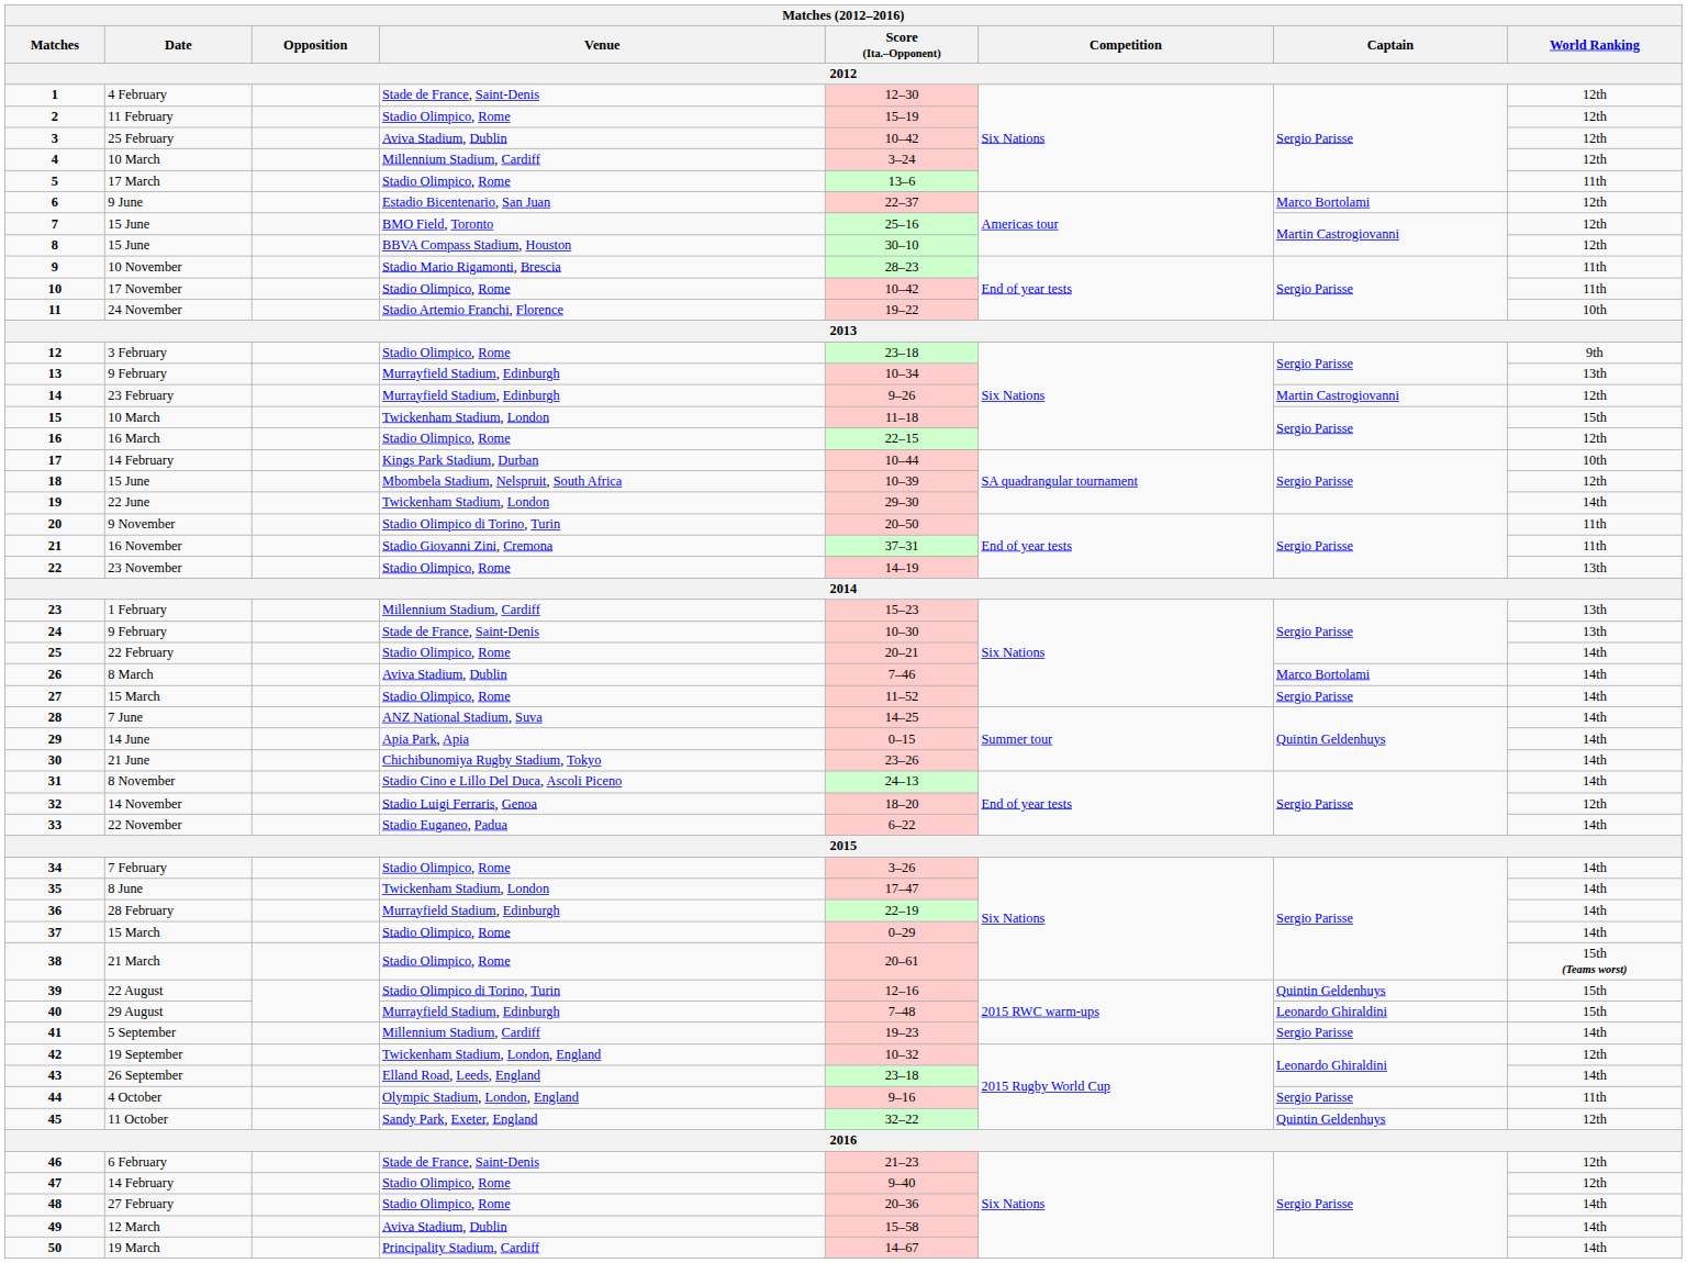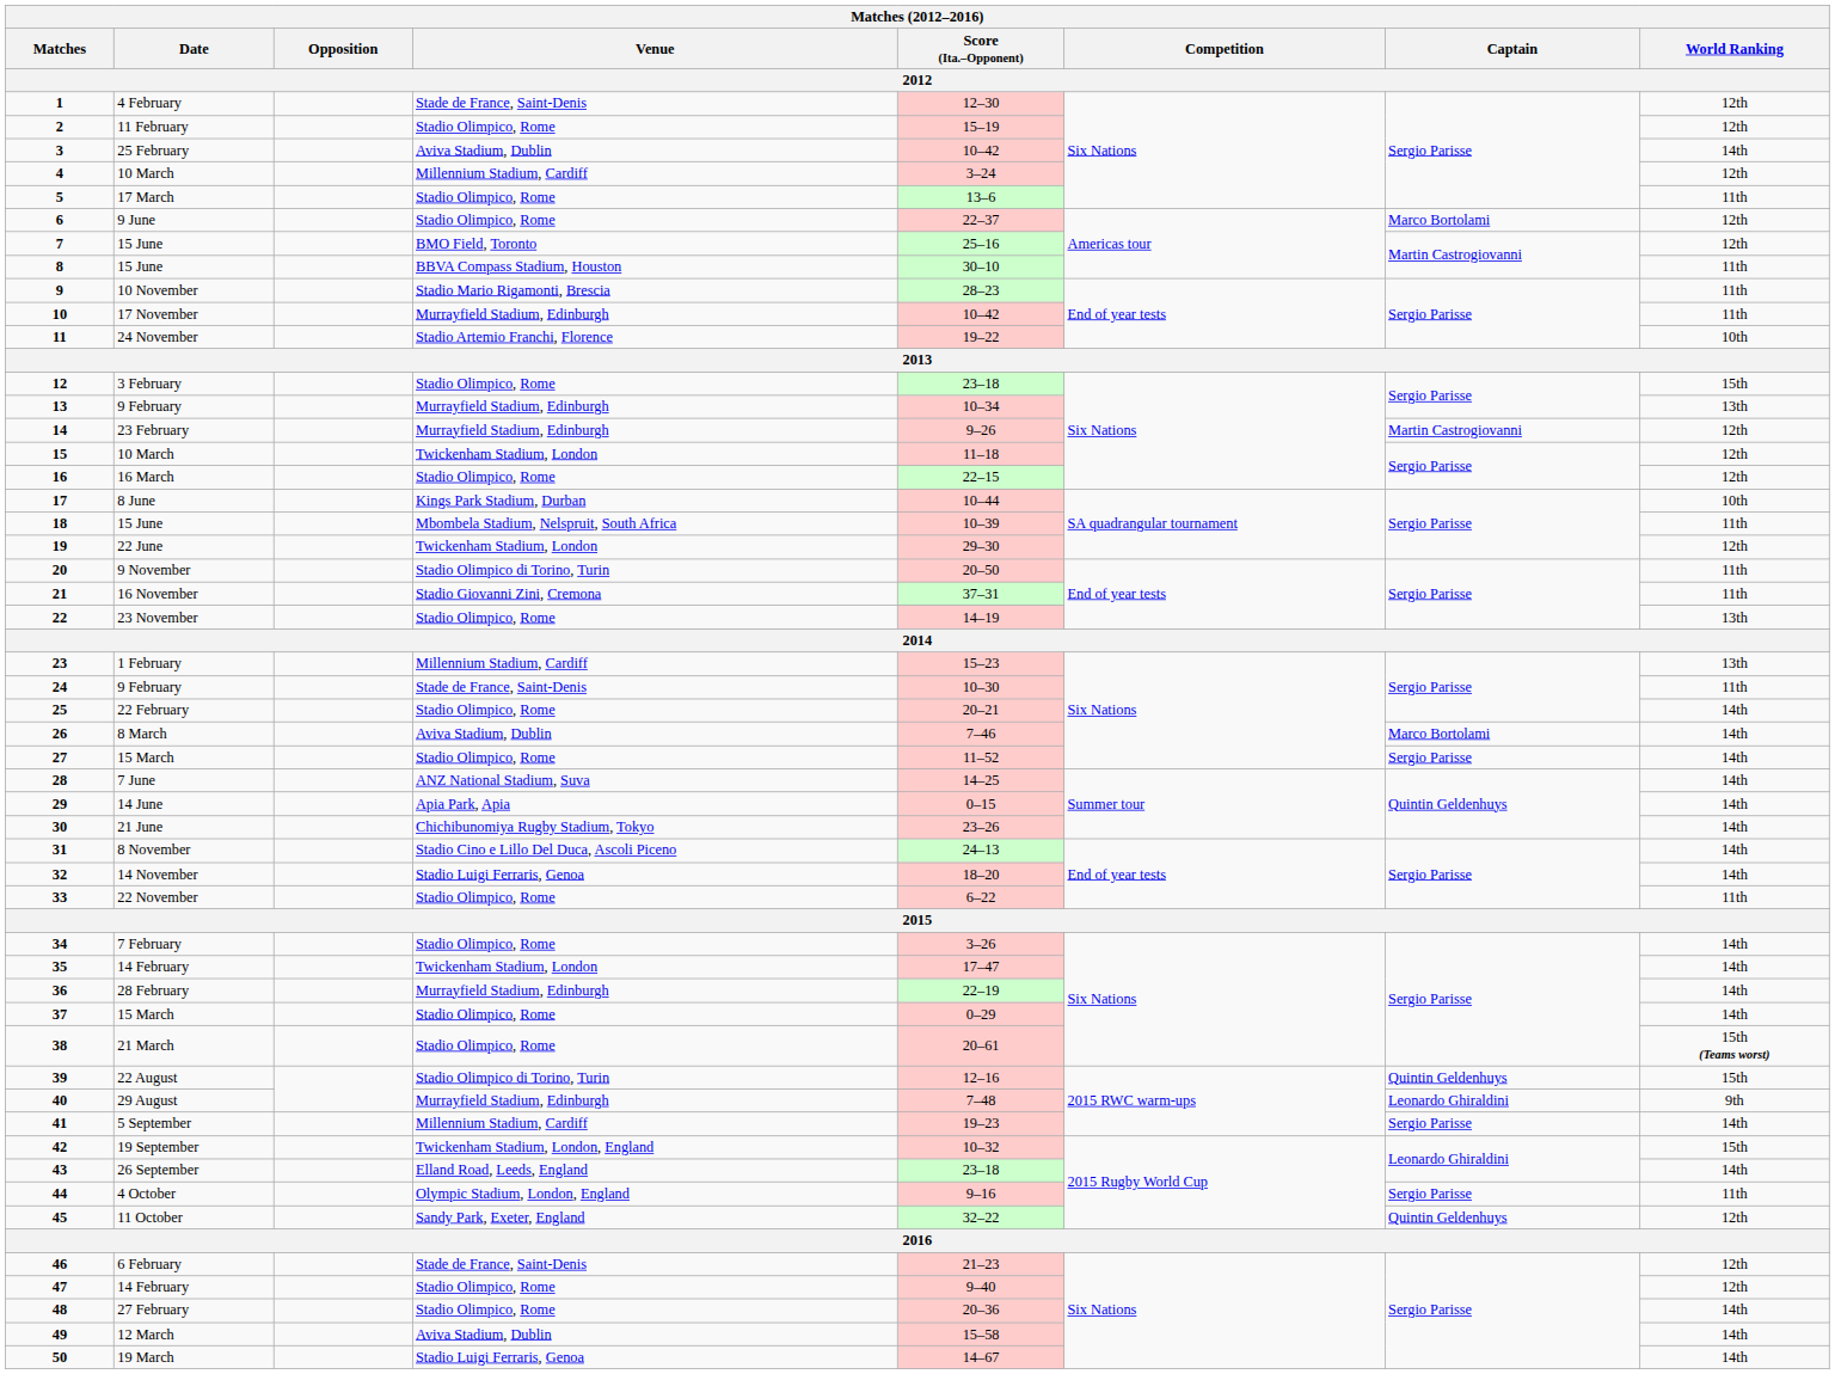3 | World Ranking: 12th -> 14th
6 | Venue: Estadio Bicentenario, San Juan -> Stadio Olimpico, Rome
8 | World Ranking: 12th -> 11th
10 | Venue: Stadio Olimpico, Rome -> Murrayfield Stadium, Edinburgh
12 | World Ranking: 9th -> 15th
15 | World Ranking: 15th -> 12th
17 | Date: 14 February -> 8 June
18 | World Ranking: 12th -> 11th
19 | World Ranking: 14th -> 12th
24 | World Ranking: 13th -> 11th
32 | World Ranking: 12th -> 14th
33 | Venue: Stadio Euganeo, Padua -> Stadio Olimpico, Rome
33 | World Ranking: 14th -> 11th
35 | Date: 8 June -> 14 February
40 | World Ranking: 15th -> 9th
42 | World Ranking: 12th -> 15th
50 | Venue: Principality Stadium, Cardiff -> Stadio Luigi Ferraris, Genoa
